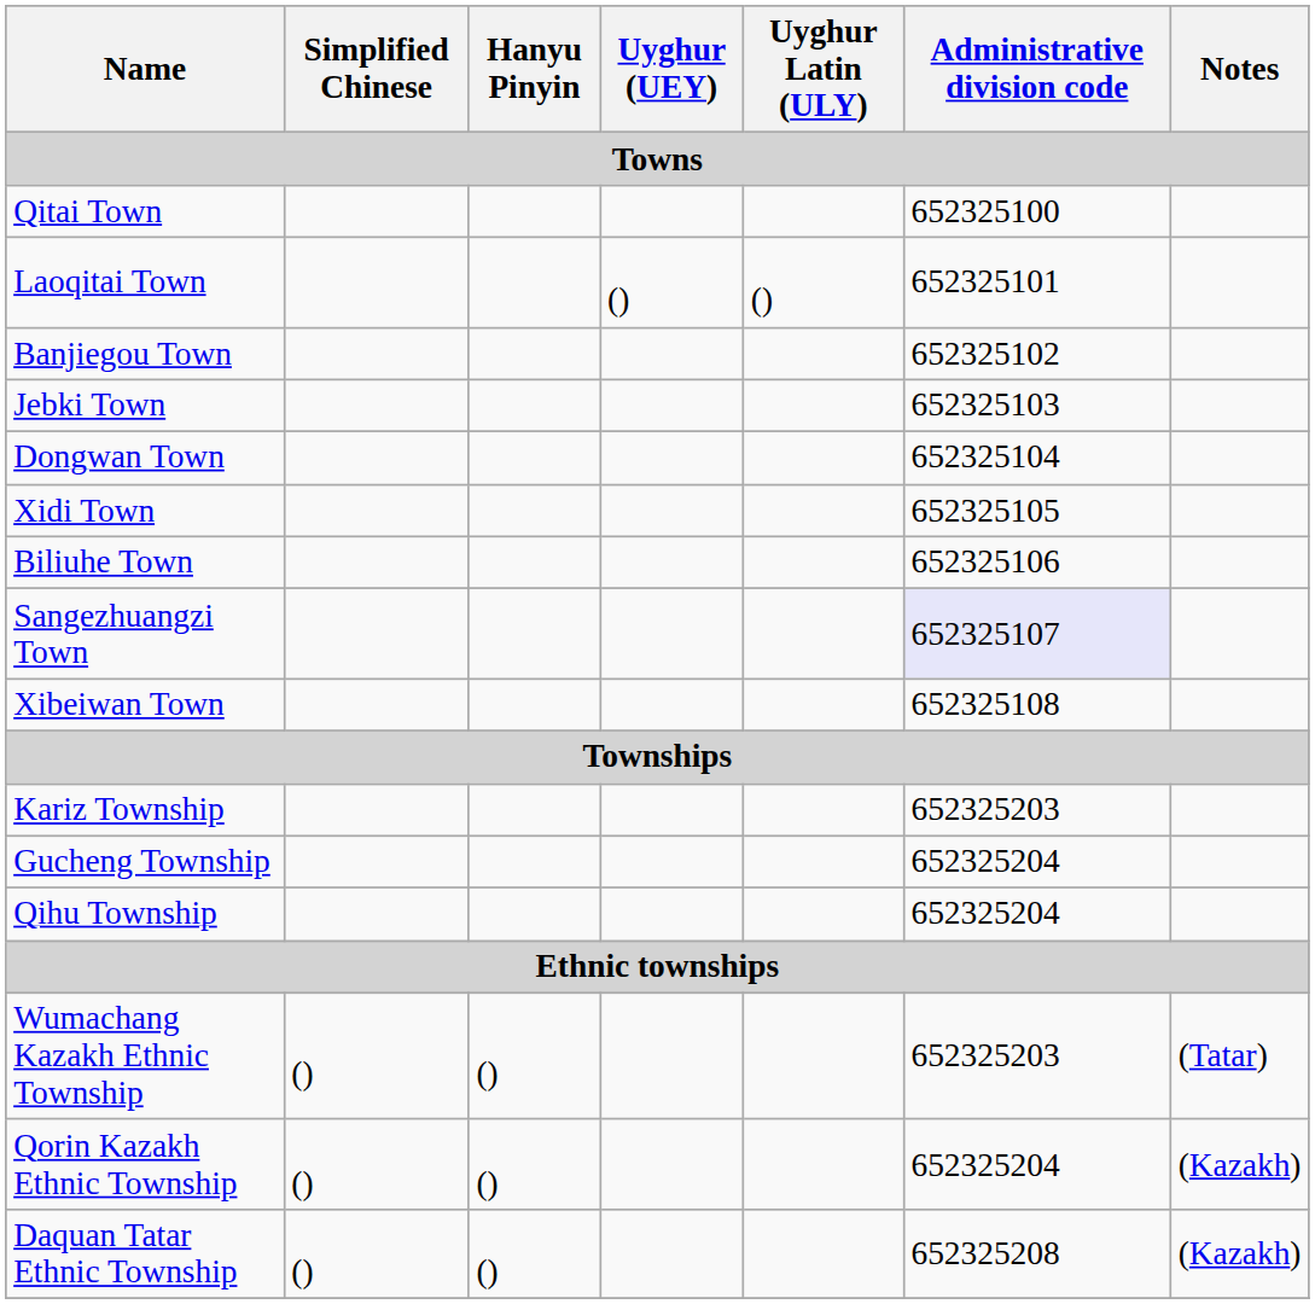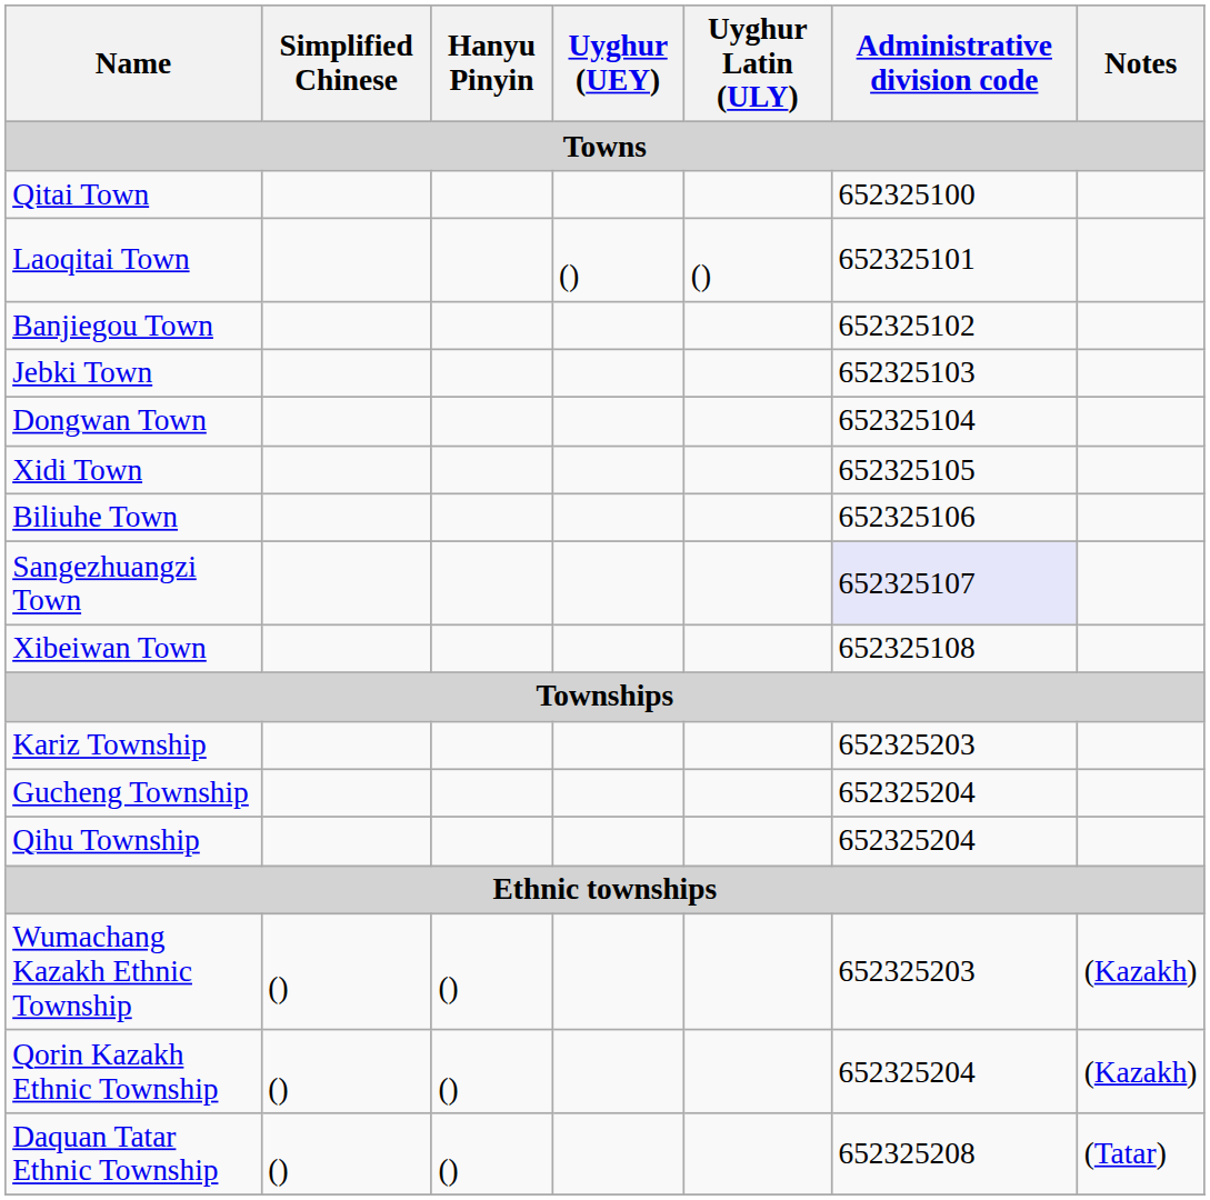Wumachang Kazakh Ethnic Township | Notes: (Tatar) -> (Kazakh)
Daquan Tatar Ethnic Township | Notes: (Kazakh) -> (Tatar)
